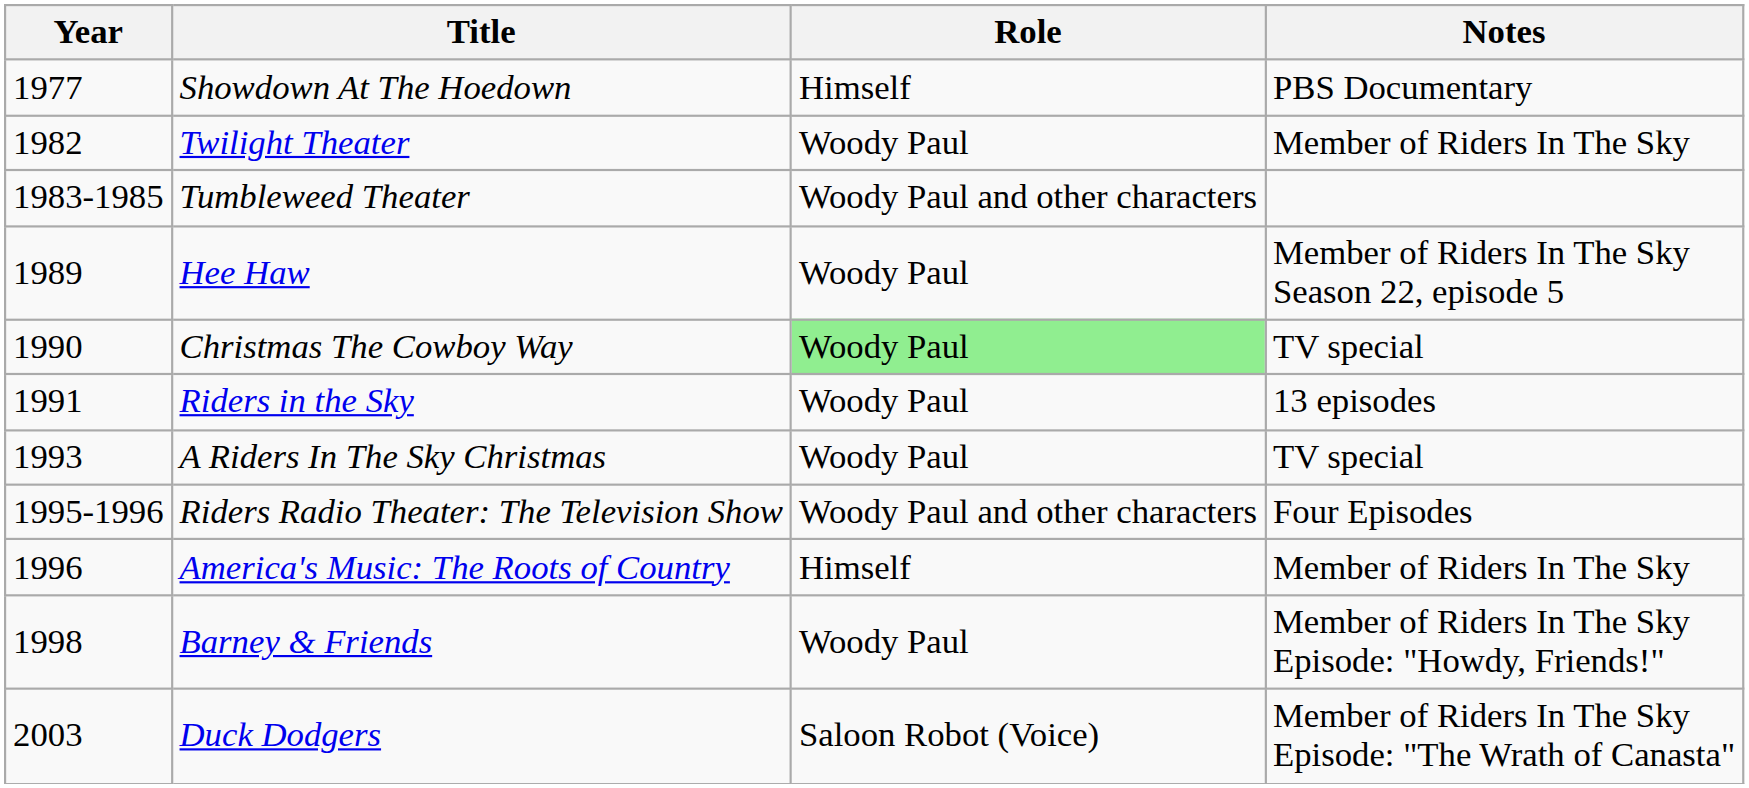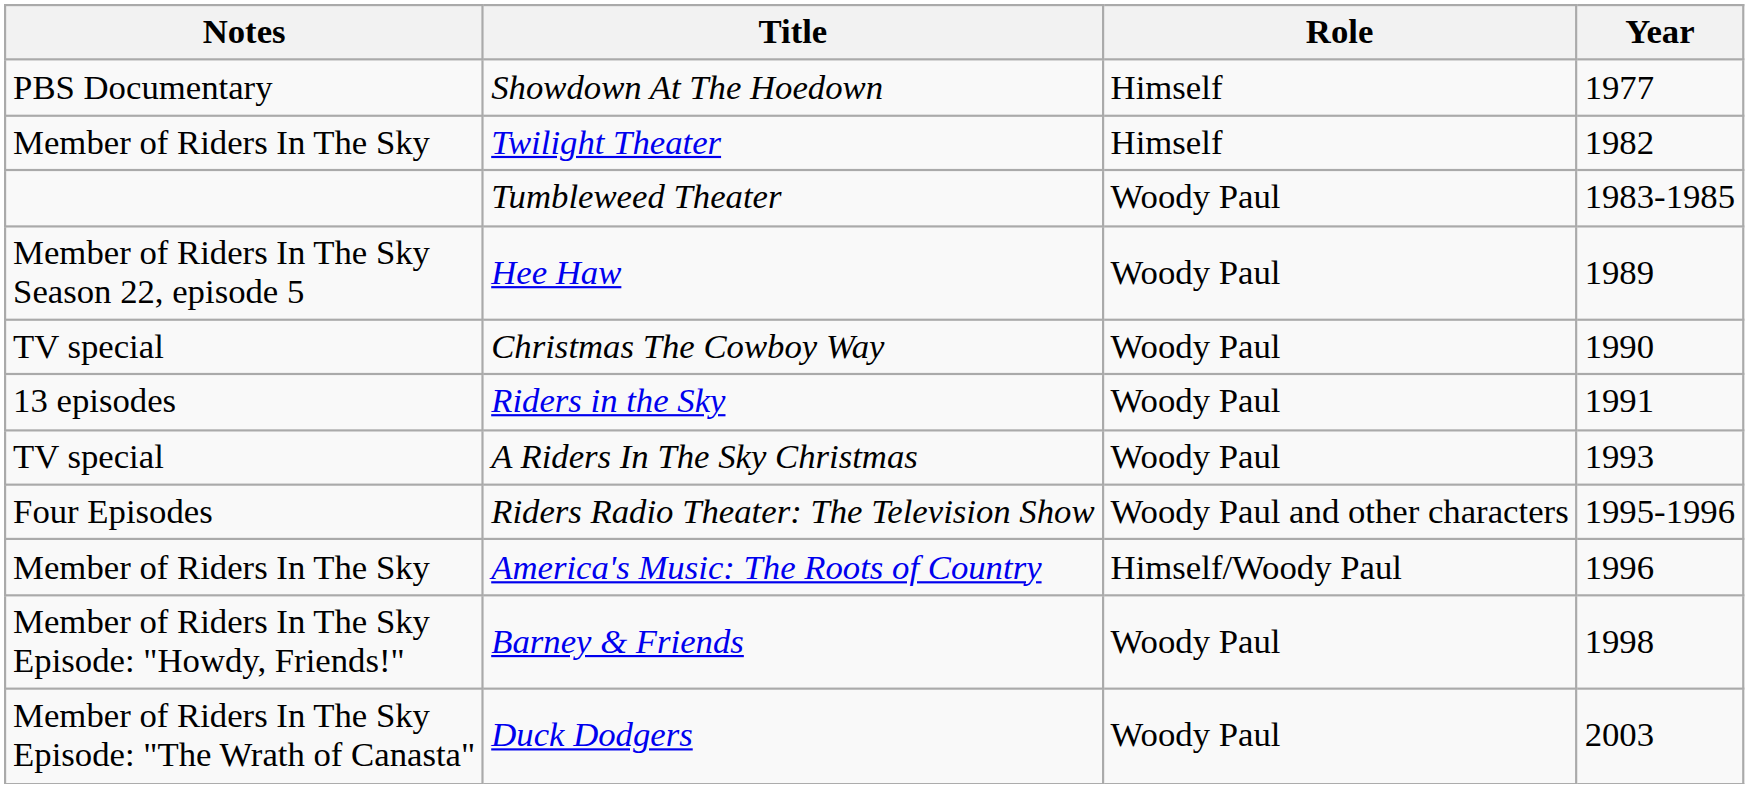columns swapped: Year <-> Notes
Twilight Theater | Role: Woody Paul -> Himself
Tumbleweed Theater | Role: Woody Paul and other characters -> Woody Paul
Christmas The Cowboy Way | Role: lightgreen background -> no background
America's Music: The Roots of Country | Role: Himself -> Himself/Woody Paul
Duck Dodgers | Role: Saloon Robot (Voice) -> Woody Paul
